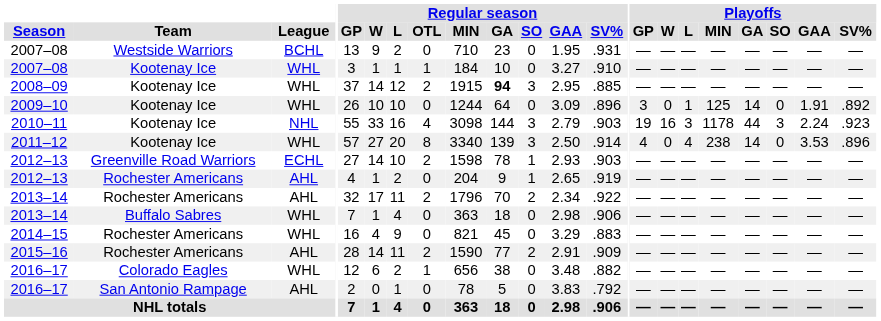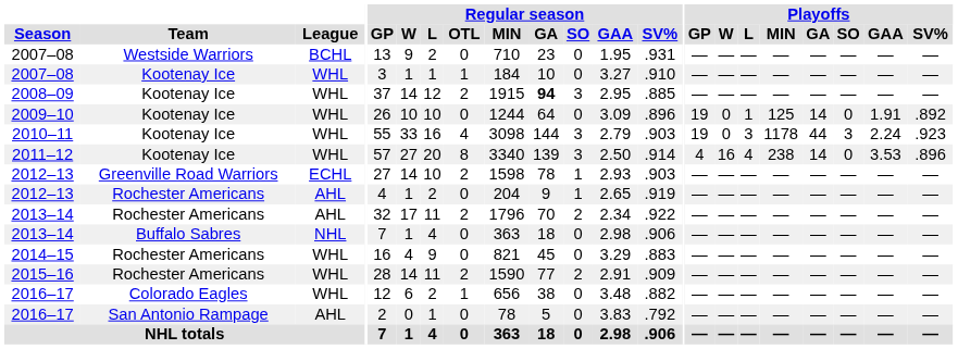2009–10 | Playoffs / GP: 3 -> 19
2010–11 | League: NHL -> WHL
2010–11 | Playoffs / W: 16 -> 0
2011–12 | Playoffs / W: 0 -> 16
2013–14 / Buffalo Sabres | League: WHL -> NHL
2015–16 | League: AHL -> WHL
